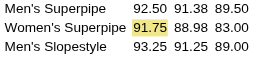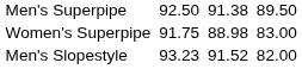Women's Superpipe | column 3: khaki background -> no background
Men's Slopestyle | column 3: 93.25 -> 93.23
Men's Slopestyle | column 5: 91.25 -> 91.52
Men's Slopestyle | column 7: 89.00 -> 82.00
